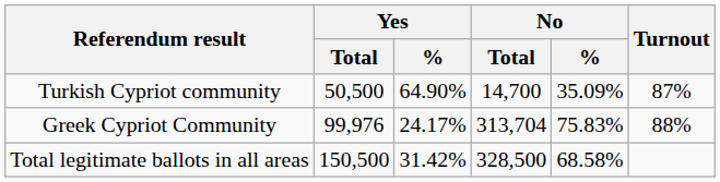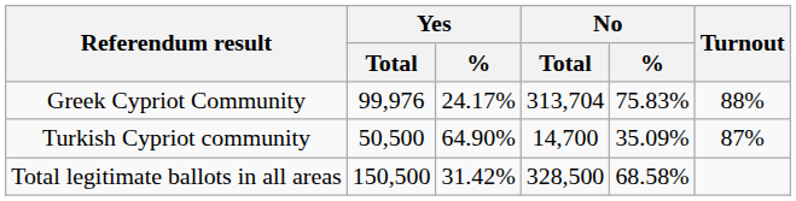rows swapped: Turkish Cypriot community <-> Greek Cypriot Community
